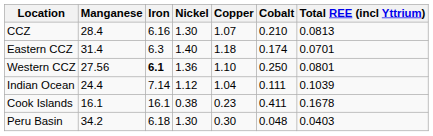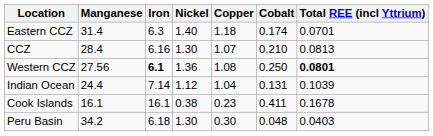rows swapped: CCZ <-> Eastern CCZ
Western CCZ | Copper: 1.10 -> 1.08
Western CCZ | Total REE (incl Yttrium): normal -> bold
Indian Ocean | Cobalt: 0.111 -> 0.131
